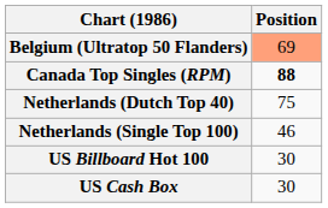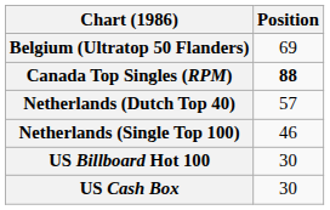Belgium (Ultratop 50 Flanders) | Position: lightsalmon background -> no background
Netherlands (Dutch Top 40) | Position: 75 -> 57
